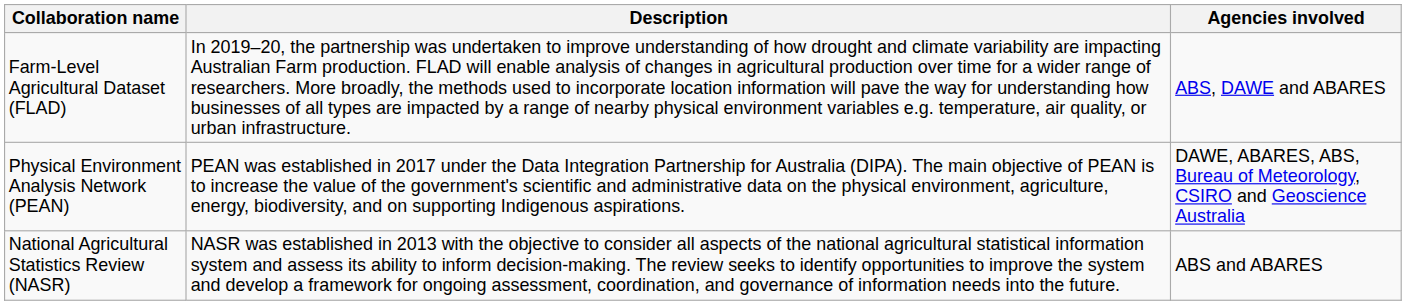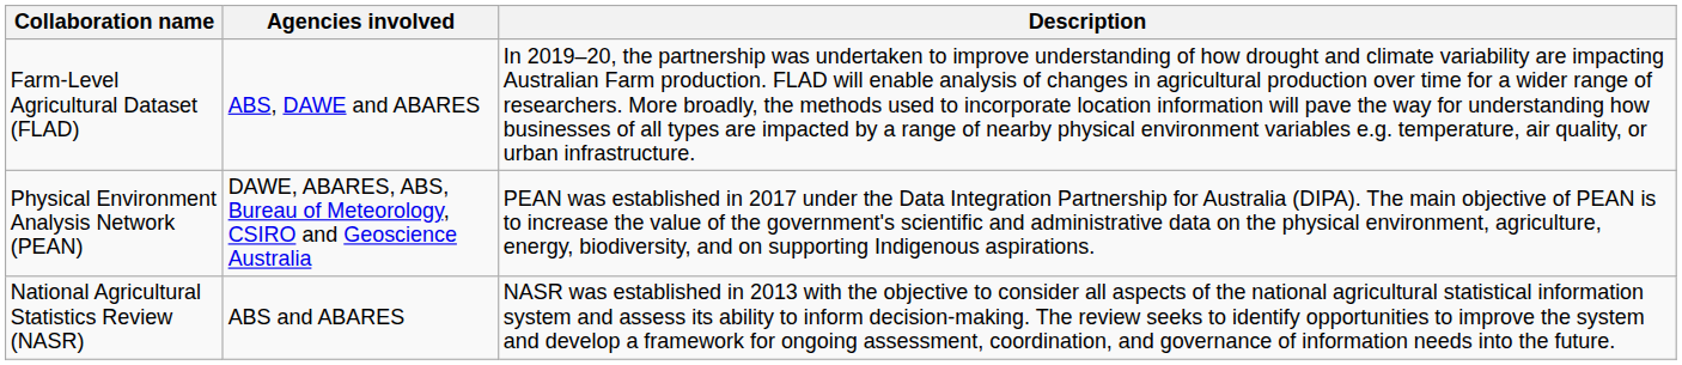columns swapped: Agencies involved <-> Description
